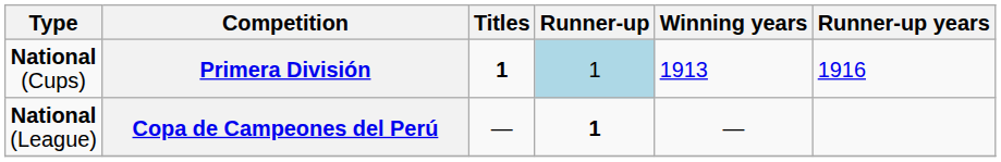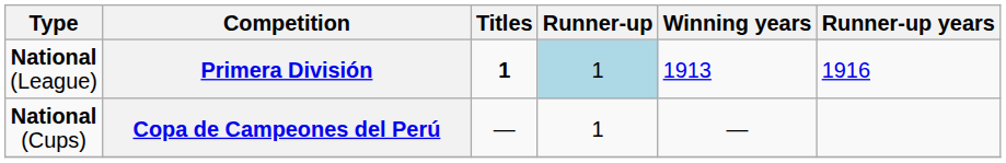Primera División | Type: National (Cups) -> National (League)
Copa de Campeones del Perú | Type: National (League) -> National (Cups)
Copa de Campeones del Perú | Runner-up: bold -> normal
